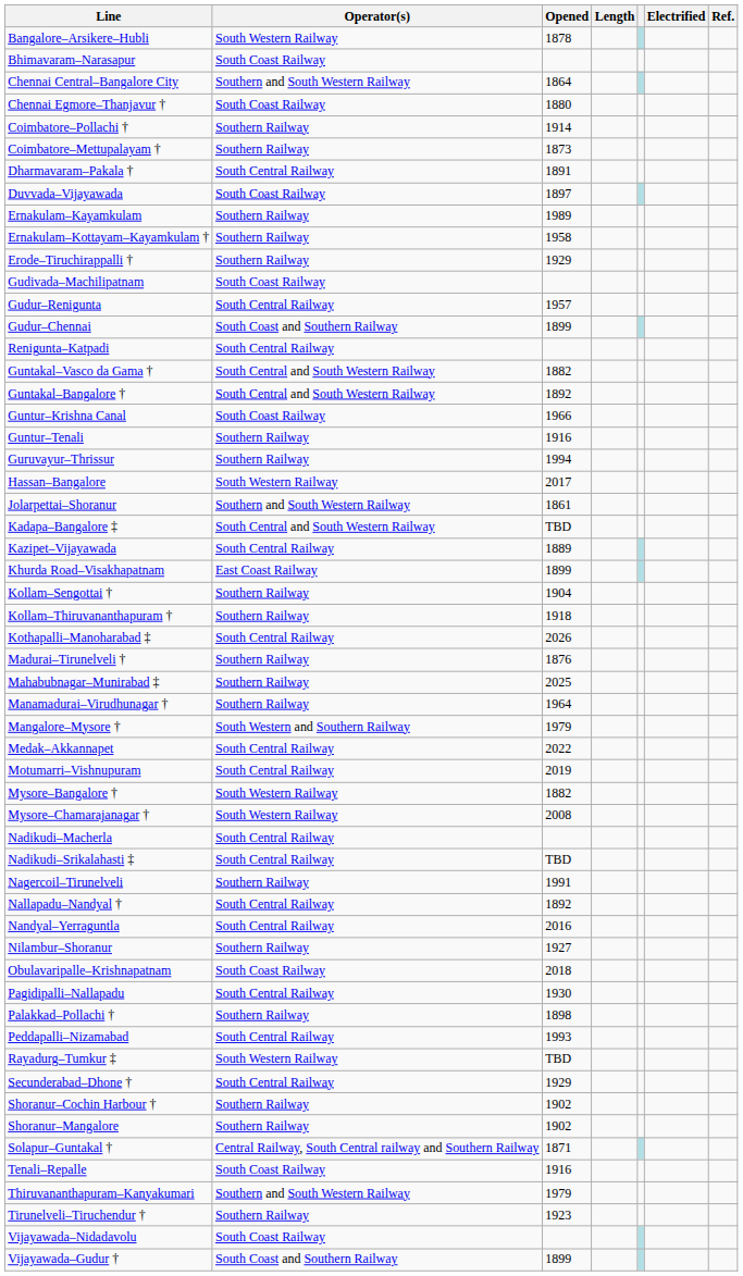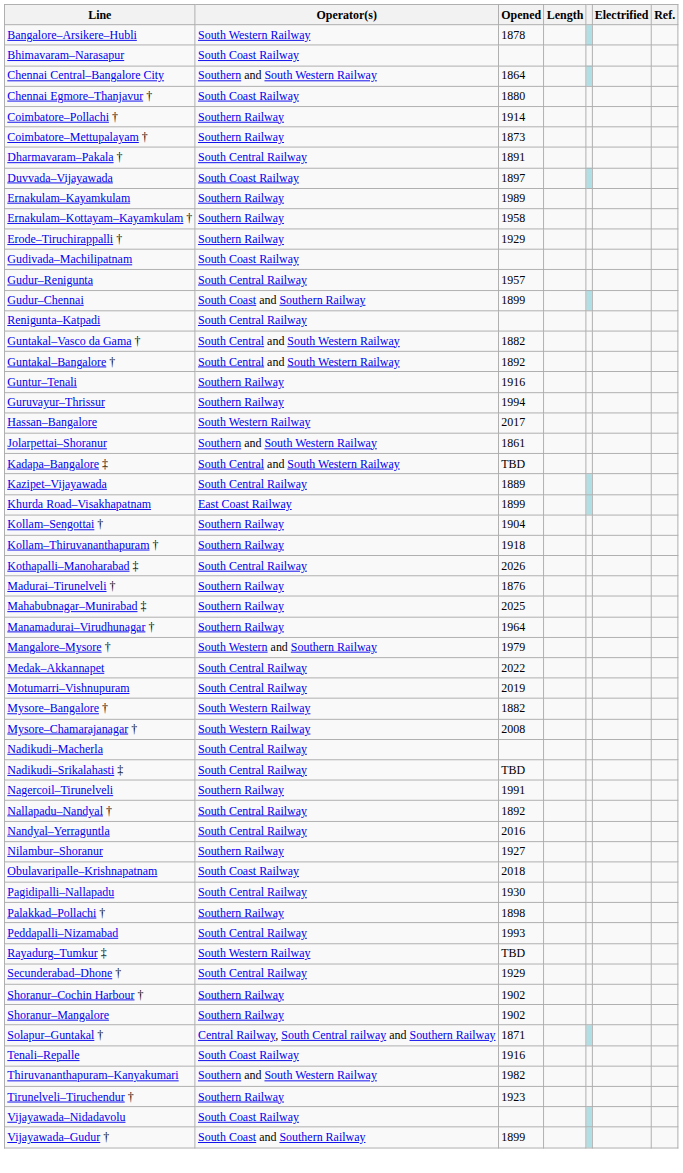- row: Guntur–Krishna Canal | South Coast Railway | 1966
Thiruvananthapuram–Kanyakumari | Opened: 1979 -> 1982
